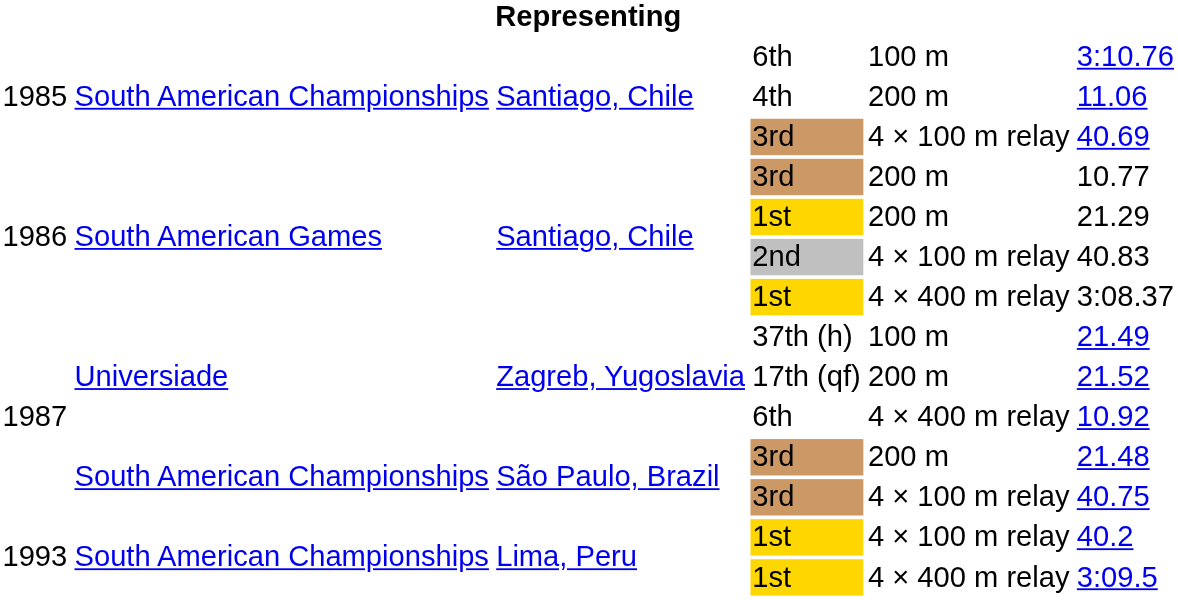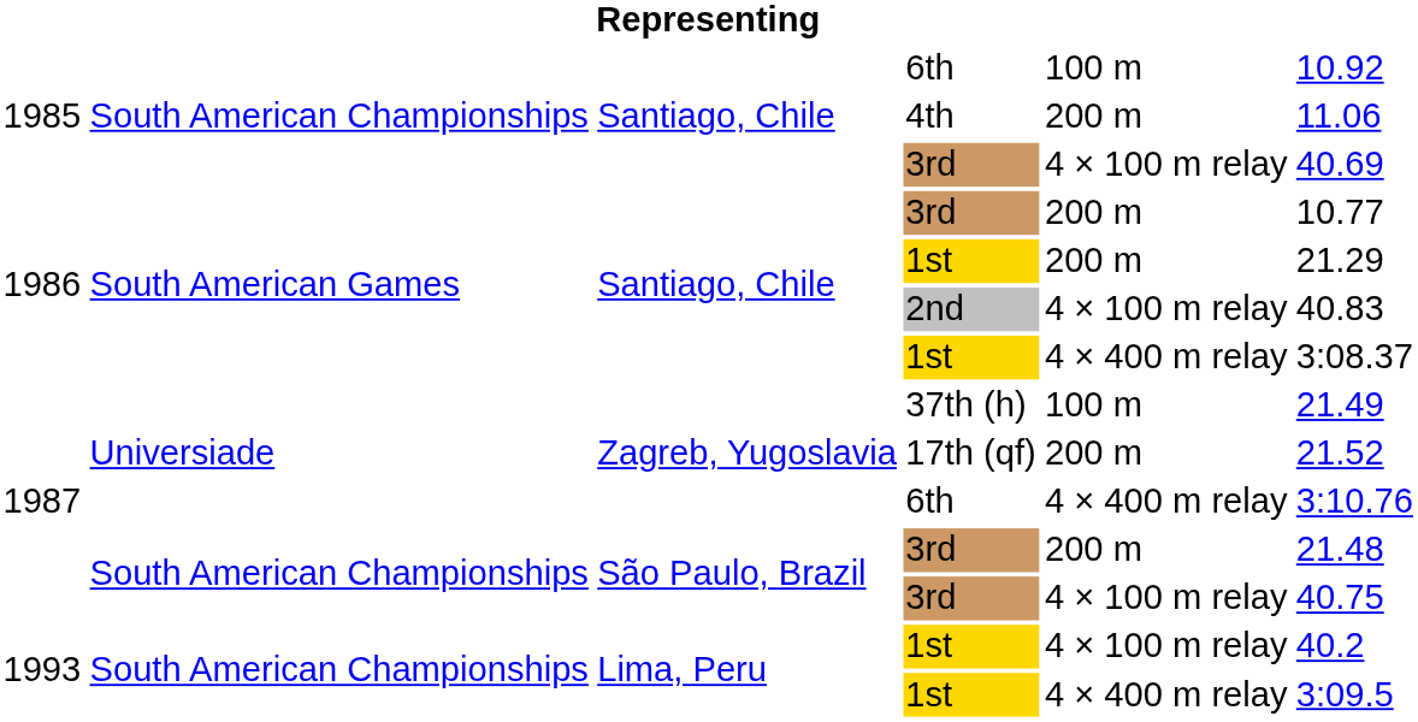1985 / 6th | column 6: 3:10.76 -> 10.92
1987 / 6th | column 6: 10.92 -> 3:10.76
